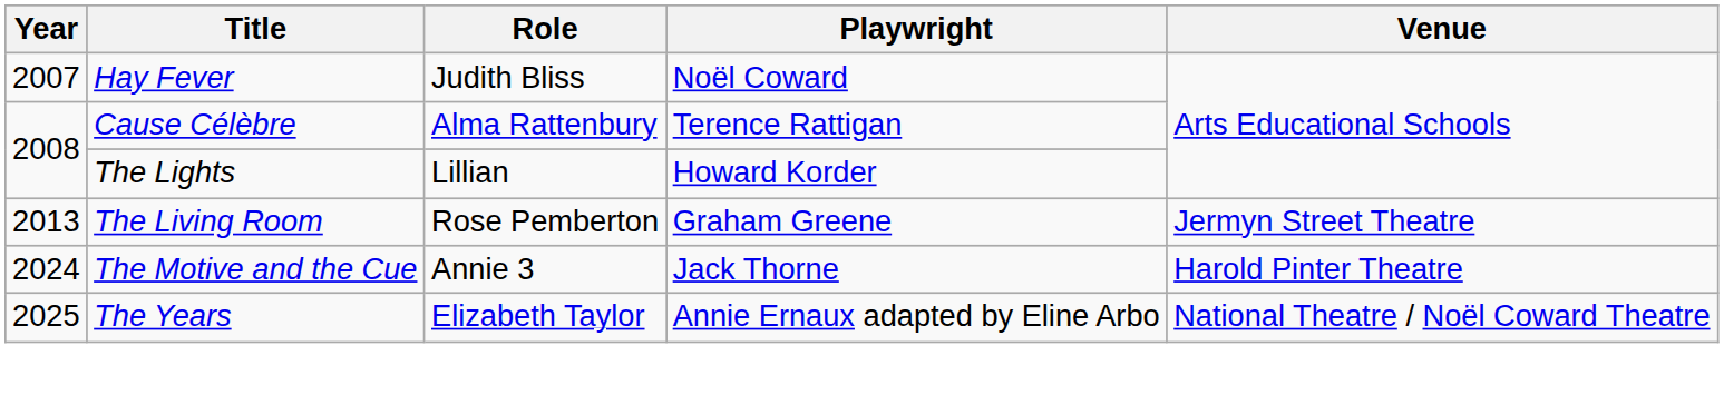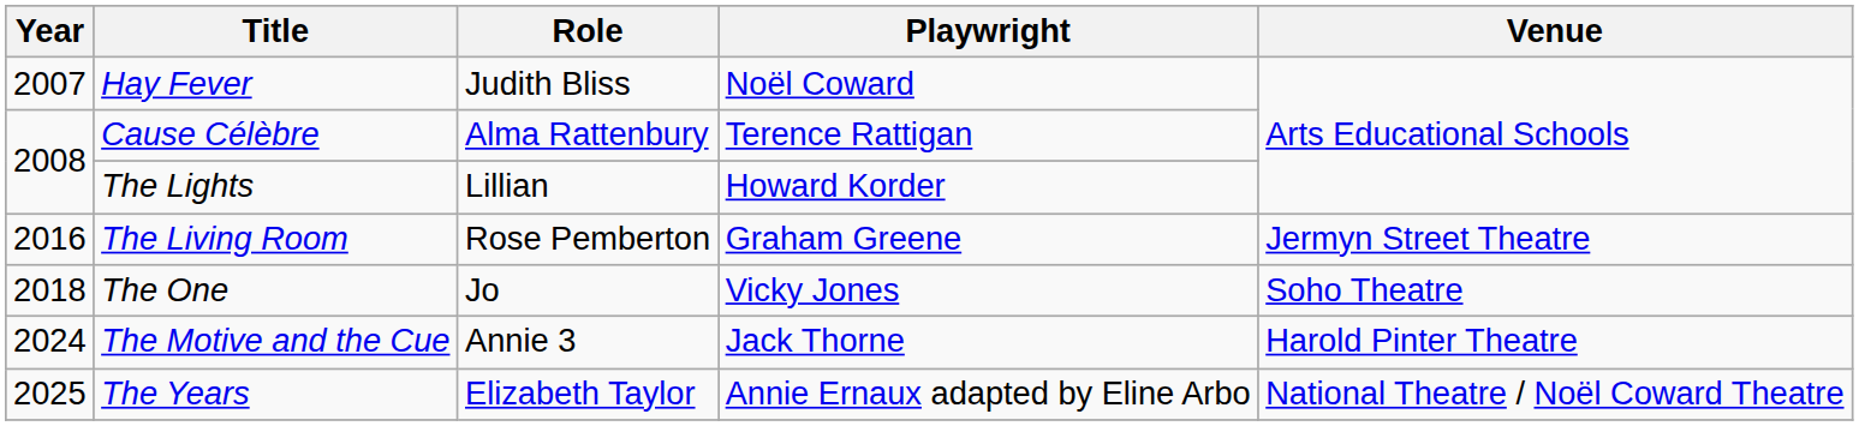The Living Room | Year: 2013 -> 2016
+ row: 2018 | The One | Jo | Vicky Jones | Soho Theatre
